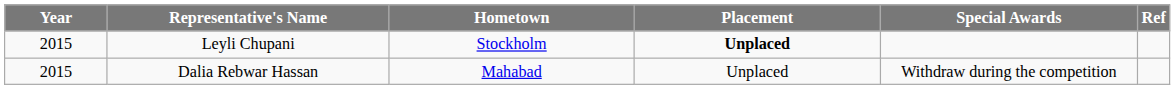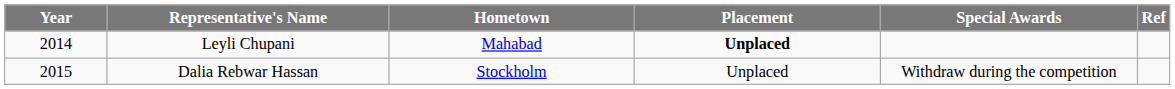Leyli Chupani | Year: 2015 -> 2014
Leyli Chupani | Hometown: Stockholm -> Mahabad
Dalia Rebwar Hassan | Hometown: Mahabad -> Stockholm
